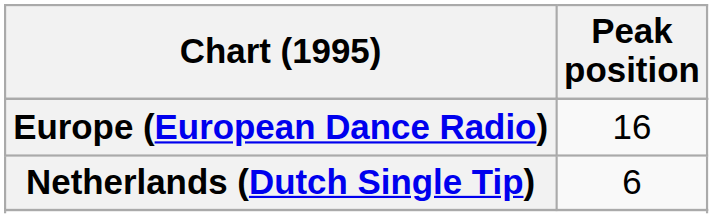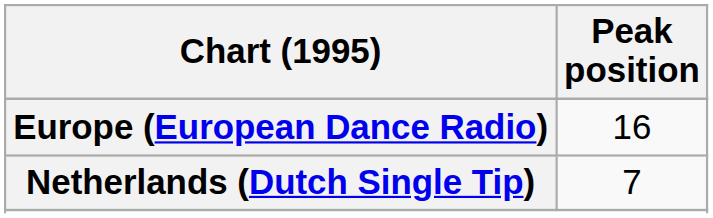Netherlands (Dutch Single Tip) | Peak position: 6 -> 7
